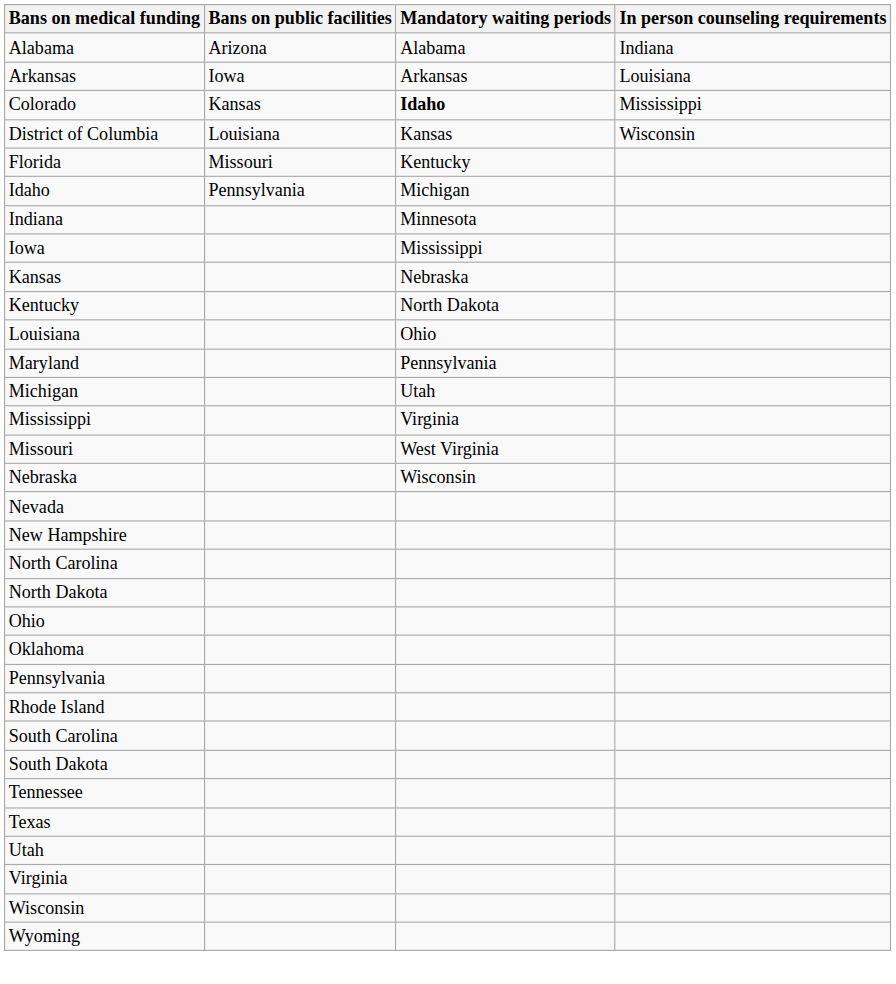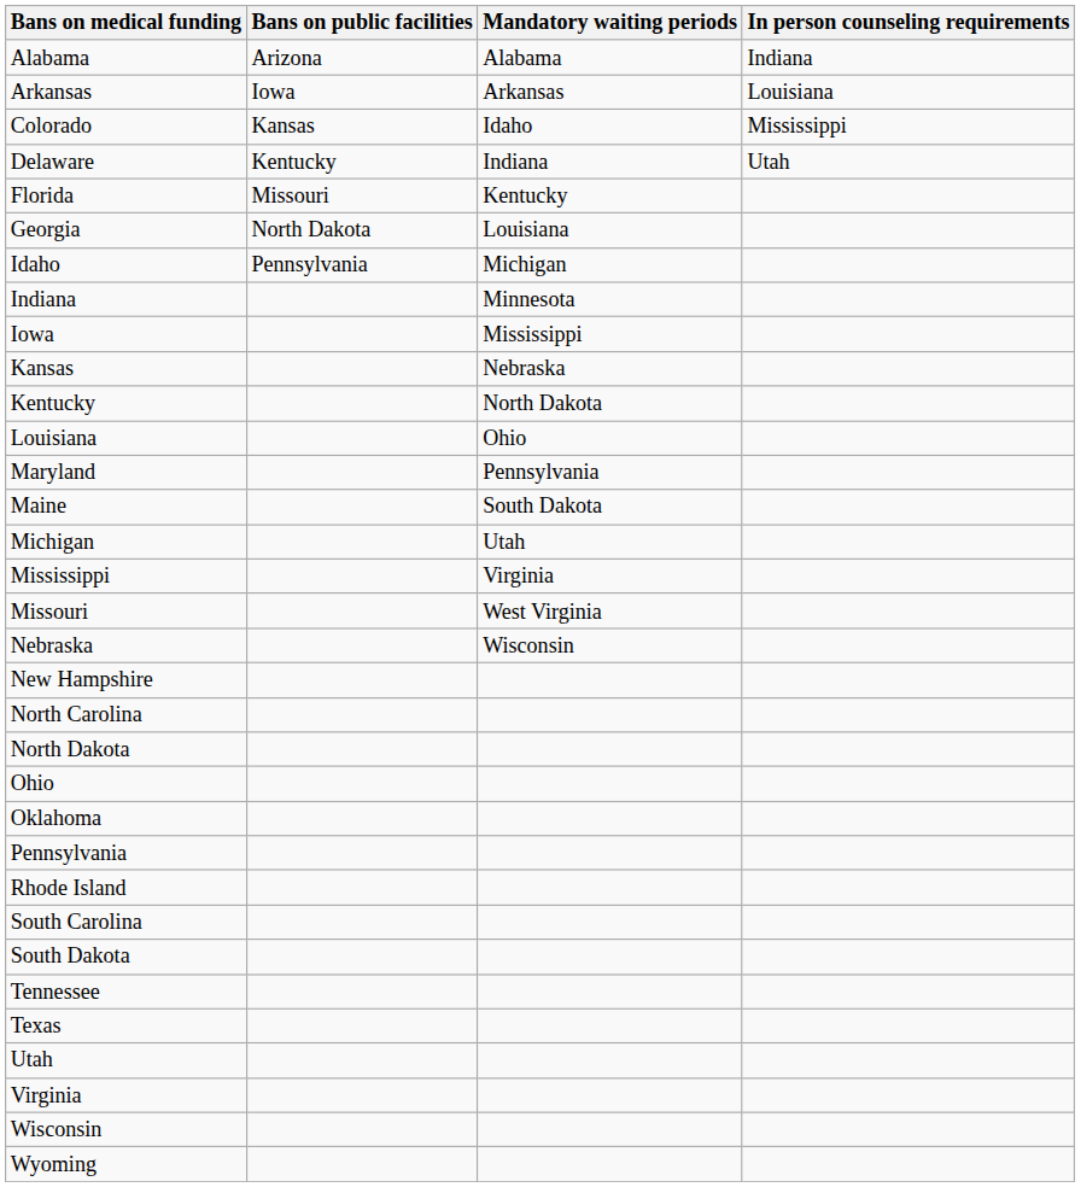Colorado | Mandatory waiting periods: bold -> normal
+ row: Delaware | Kentucky | Indiana | Utah
- row: District of Columbia | Louisiana | Kansas | Wisconsin
+ row: Georgia | North Dakota | Louisiana
+ row: Maine | South Dakota
- row: Nevada
